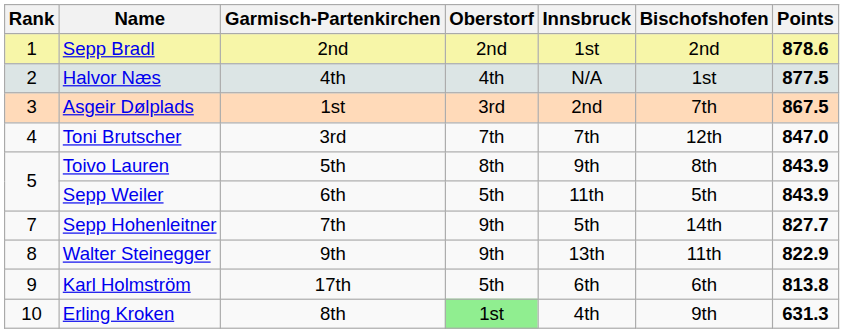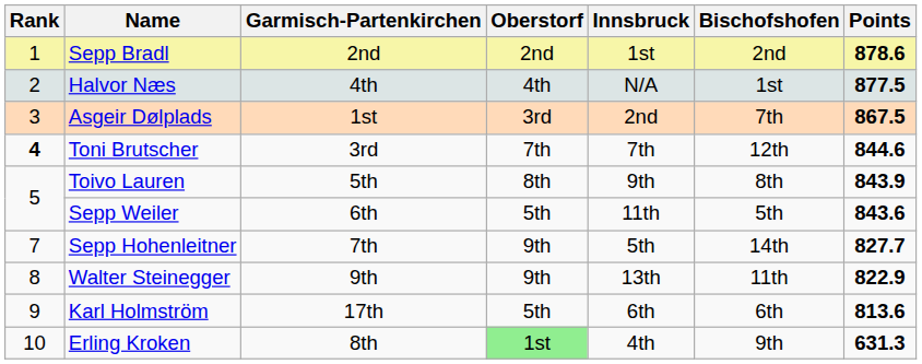Toni Brutscher | Rank: normal -> bold
Toni Brutscher | Points: 847.0 -> 844.6
Sepp Weiler | Points: 843.9 -> 843.6
Karl Holmström | Points: 813.8 -> 813.6
